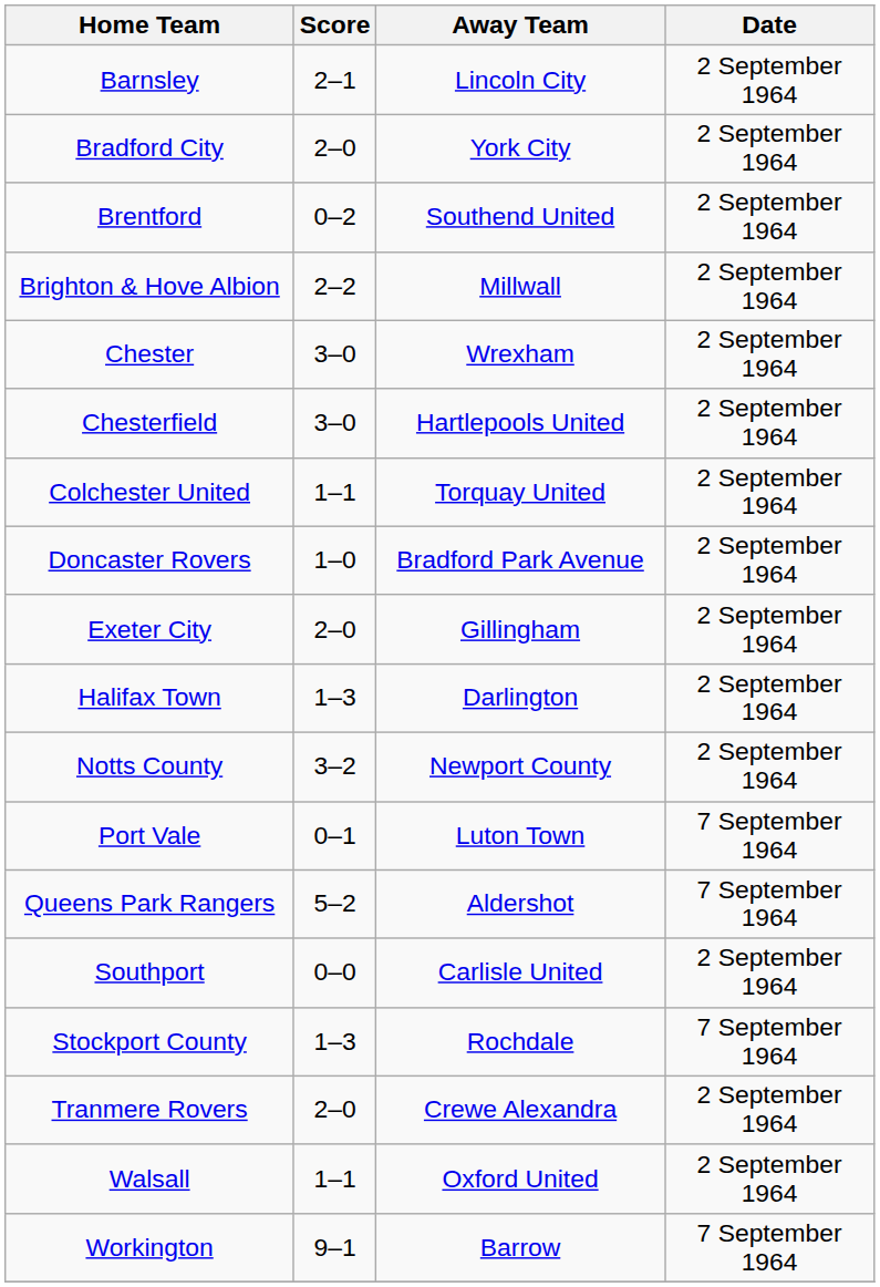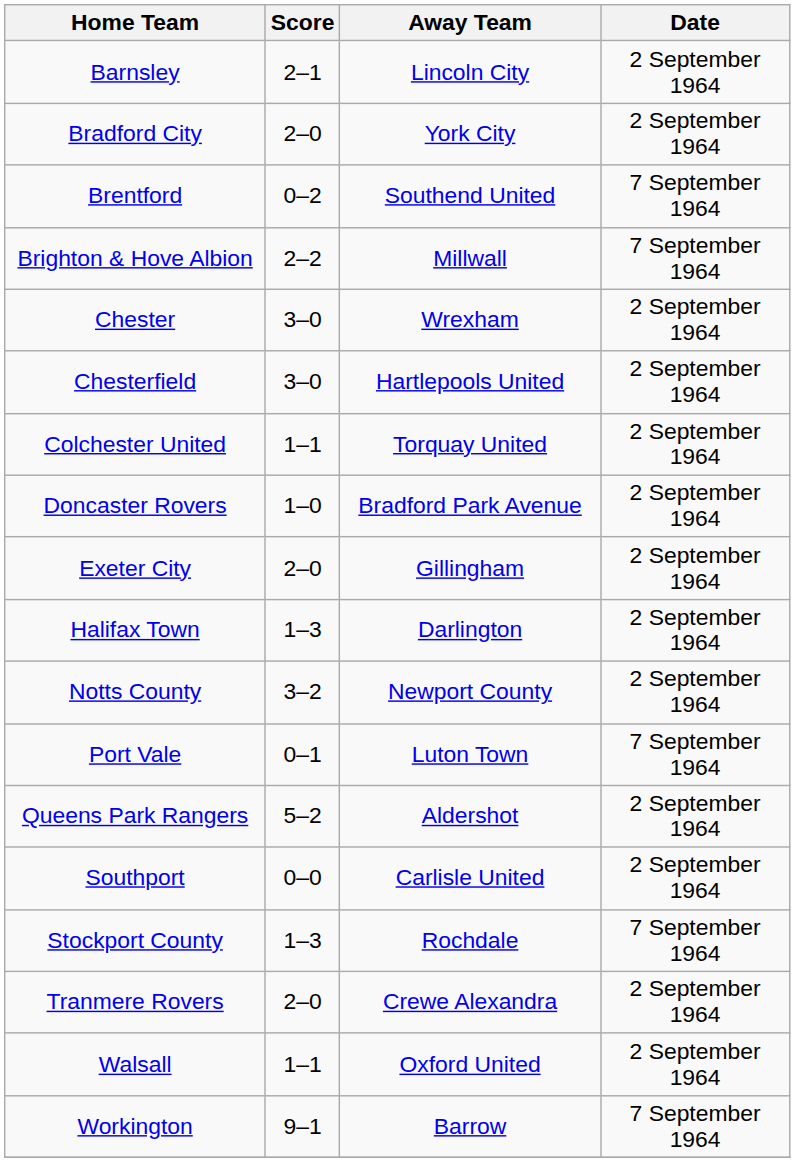Brentford | Date: 2 September 1964 -> 7 September 1964
Brighton & Hove Albion | Date: 2 September 1964 -> 7 September 1964
Queens Park Rangers | Date: 7 September 1964 -> 2 September 1964
